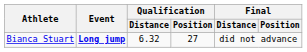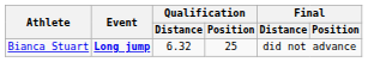Bianca Stuart | Qualification / Position: 27 -> 25
